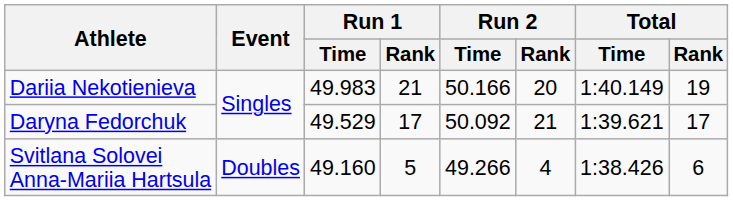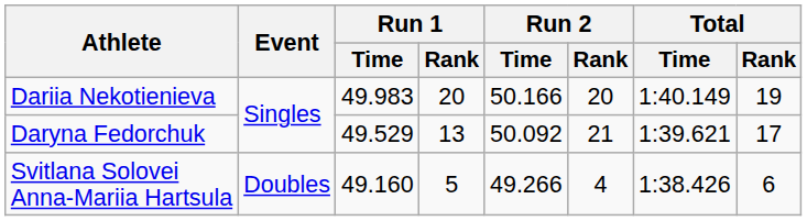Dariia Nekotienieva | Run 1 / Rank: 21 -> 20
Daryna Fedorchuk | Run 1 / Rank: 17 -> 13
